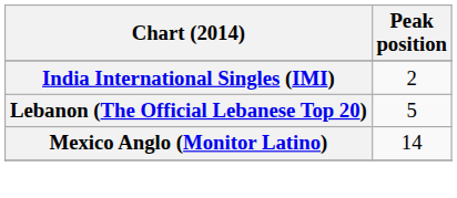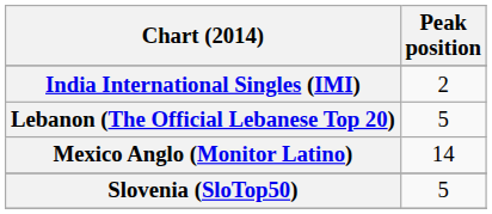+ row: Slovenia (SloTop50) | 5
